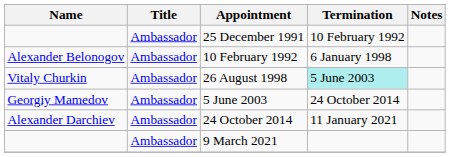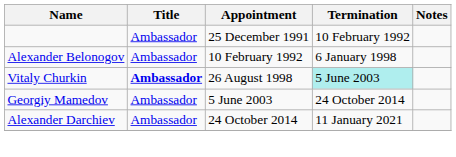26 August 1998 | Title: normal -> bold
- row: Ambassador | 9 March 2021
